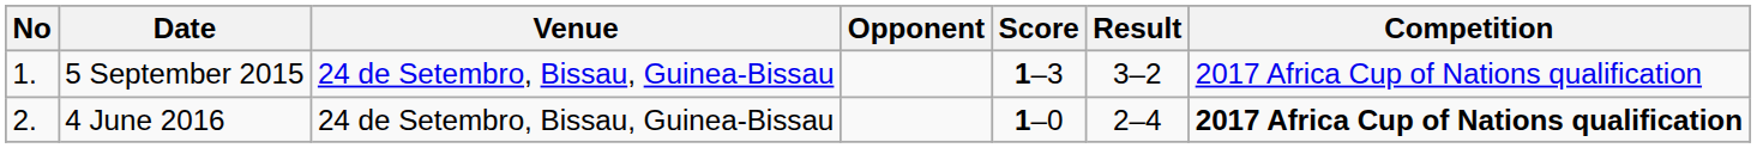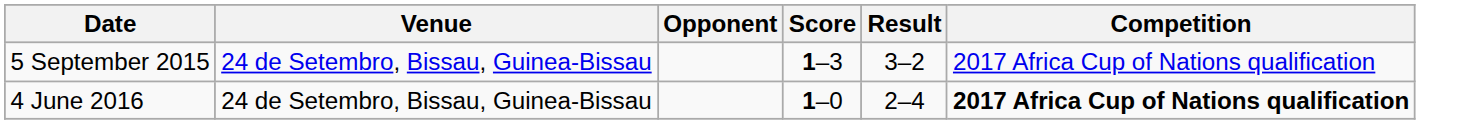- column: No | 1. | 2.
